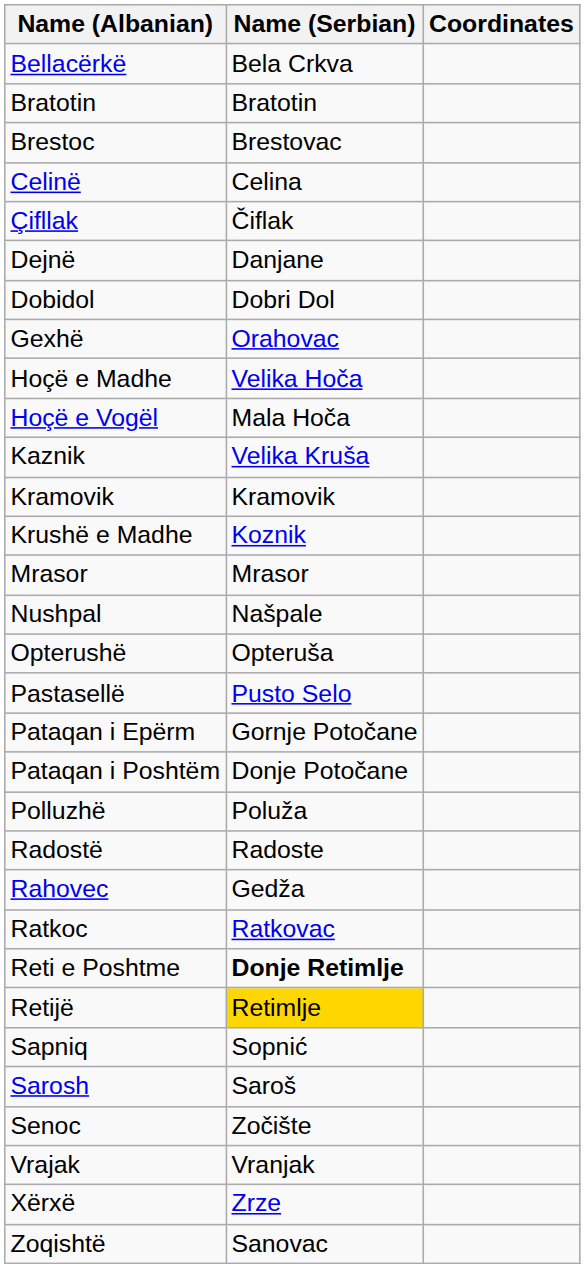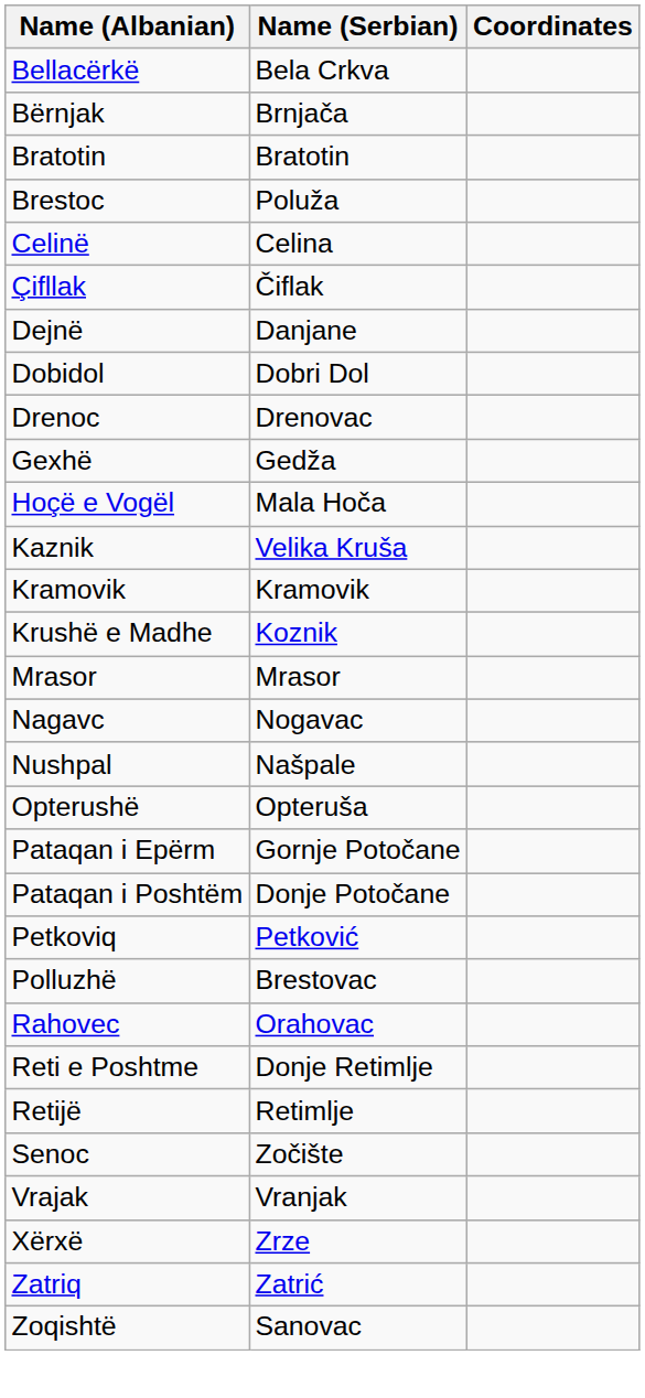+ row: Bërnjak | Brnjača
Brestoc | Name (Serbian): Brestovac -> Poluža
+ row: Drenoc | Drenovac
Gexhë | Name (Serbian): Orahovac -> Gedža
- row: Hoçë e Madhe | Velika Hoča
+ row: Nagavc | Nogavac
- row: Pastasellë | Pusto Selo
+ row: Petkoviq | Petković
Polluzhë | Name (Serbian): Poluža -> Brestovac
- row: Radostë | Radoste
Rahovec | Name (Serbian): Gedža -> Orahovac
- row: Ratkoc | Ratkovac
Reti e Poshtme | Name (Serbian): bold -> normal
Retijë | Name (Serbian): gold background -> no background
- row: Sapniq | Sopnić
- row: Sarosh | Saroš
+ row: Zatriq | Zatrić
